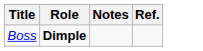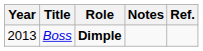+ column: Year | 2013
